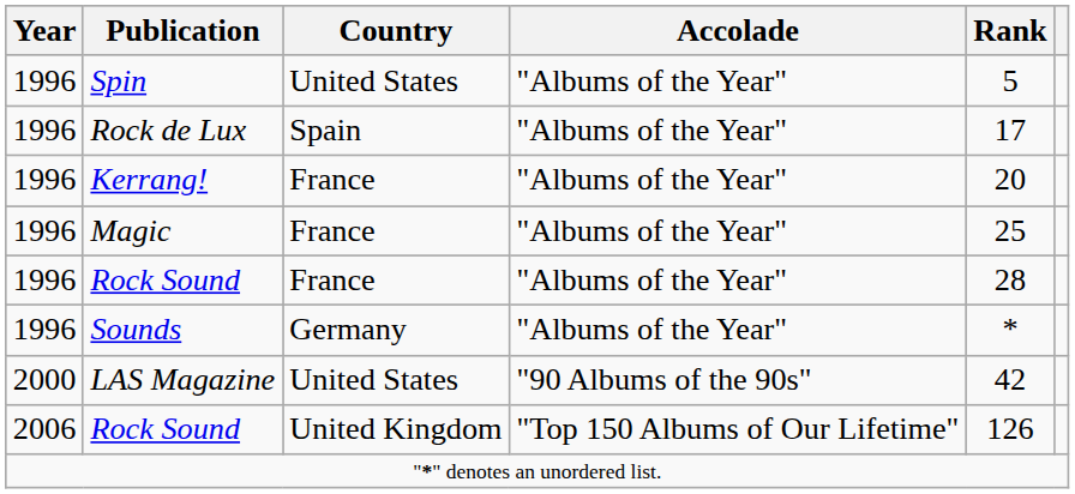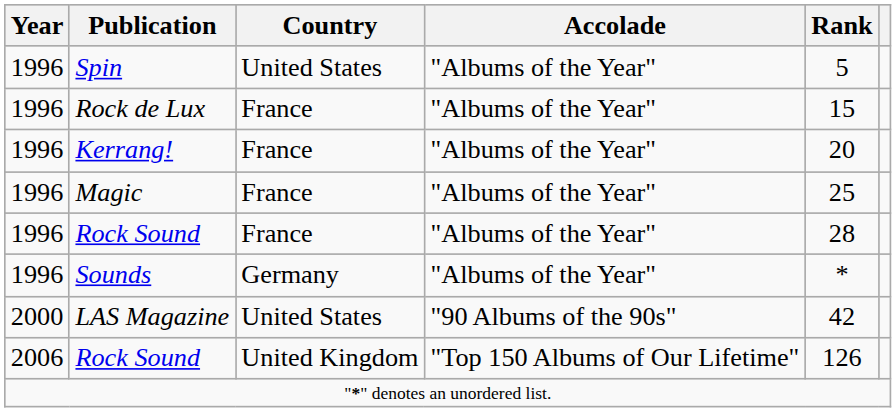Rock de Lux | Country: Spain -> France
Rock de Lux | Rank: 17 -> 15
